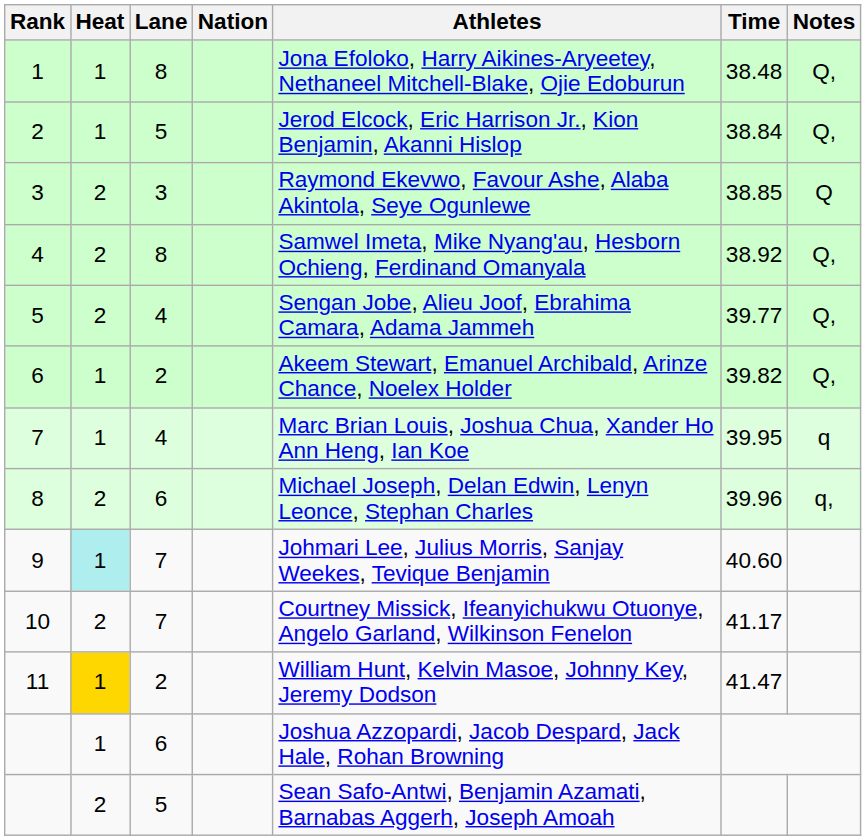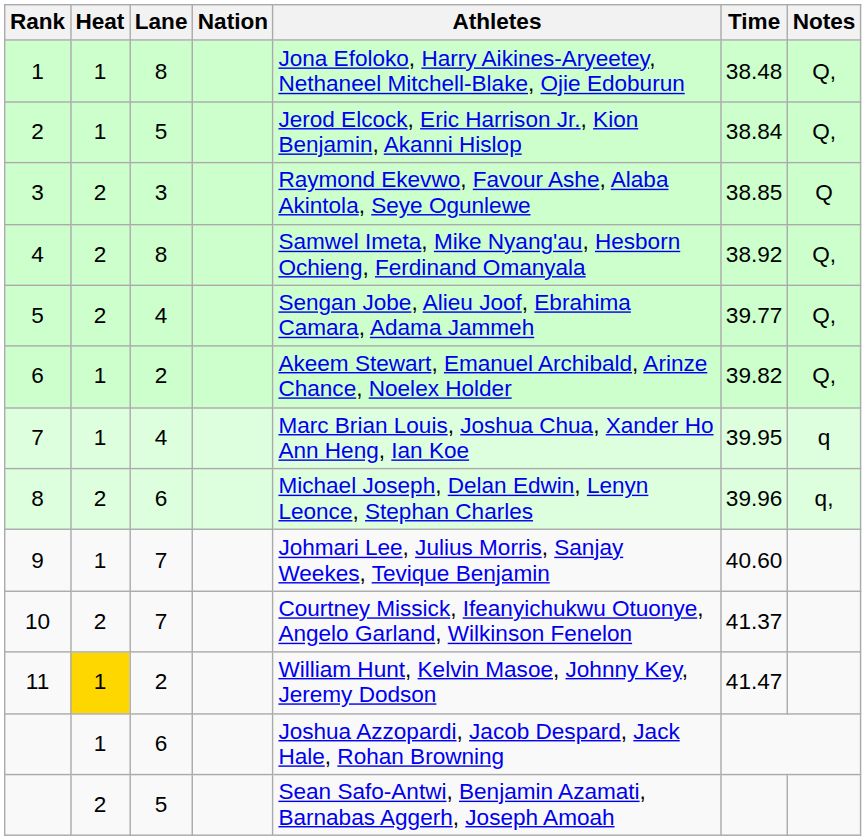9 | Heat: paleturquoise background -> no background
10 | Time: 41.17 -> 41.37
